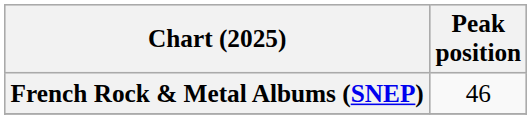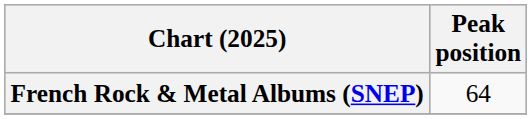French Rock & Metal Albums (SNEP) | Peak position: 46 -> 64
